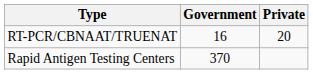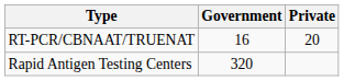Rapid Antigen Testing Centers | Government: 370 -> 320
